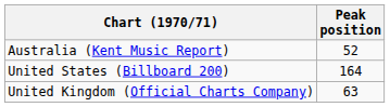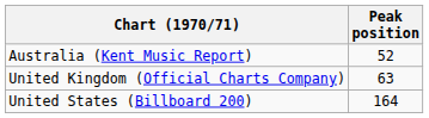rows swapped: United Kingdom (Official Charts Company) <-> United States (Billboard 200)
